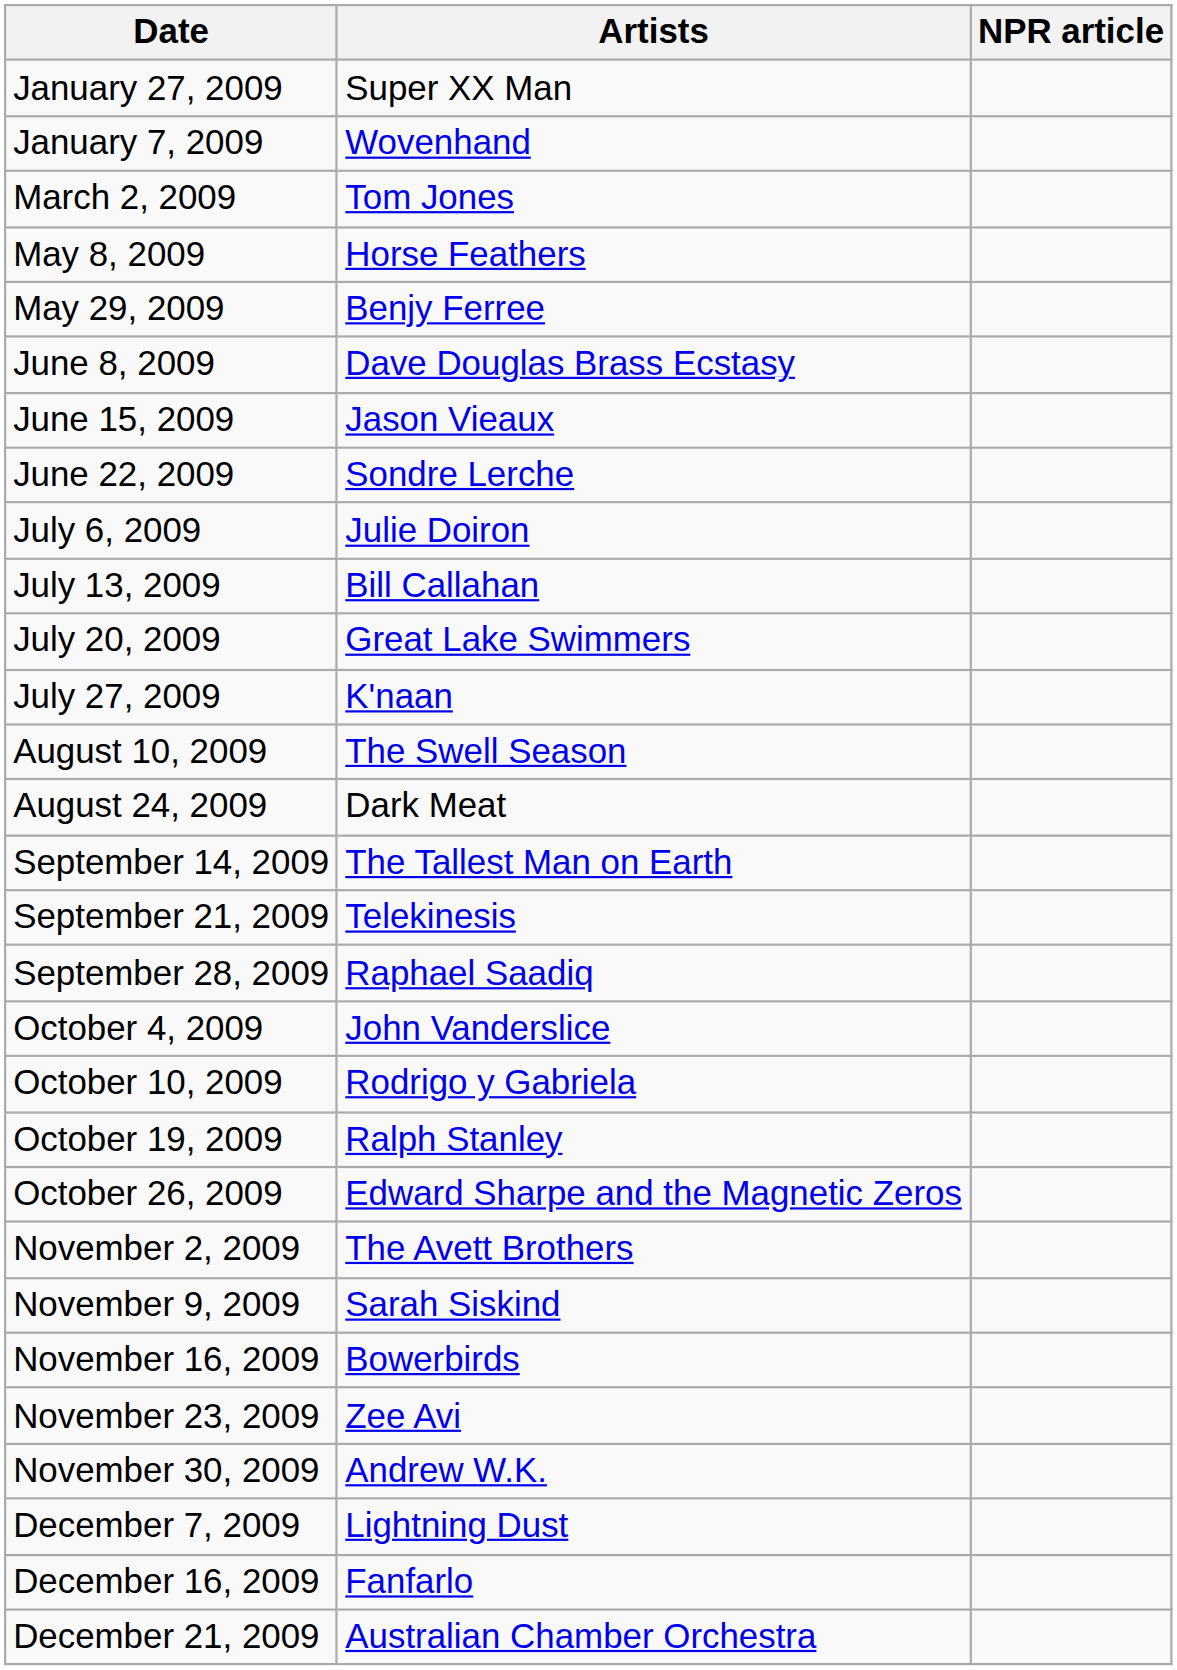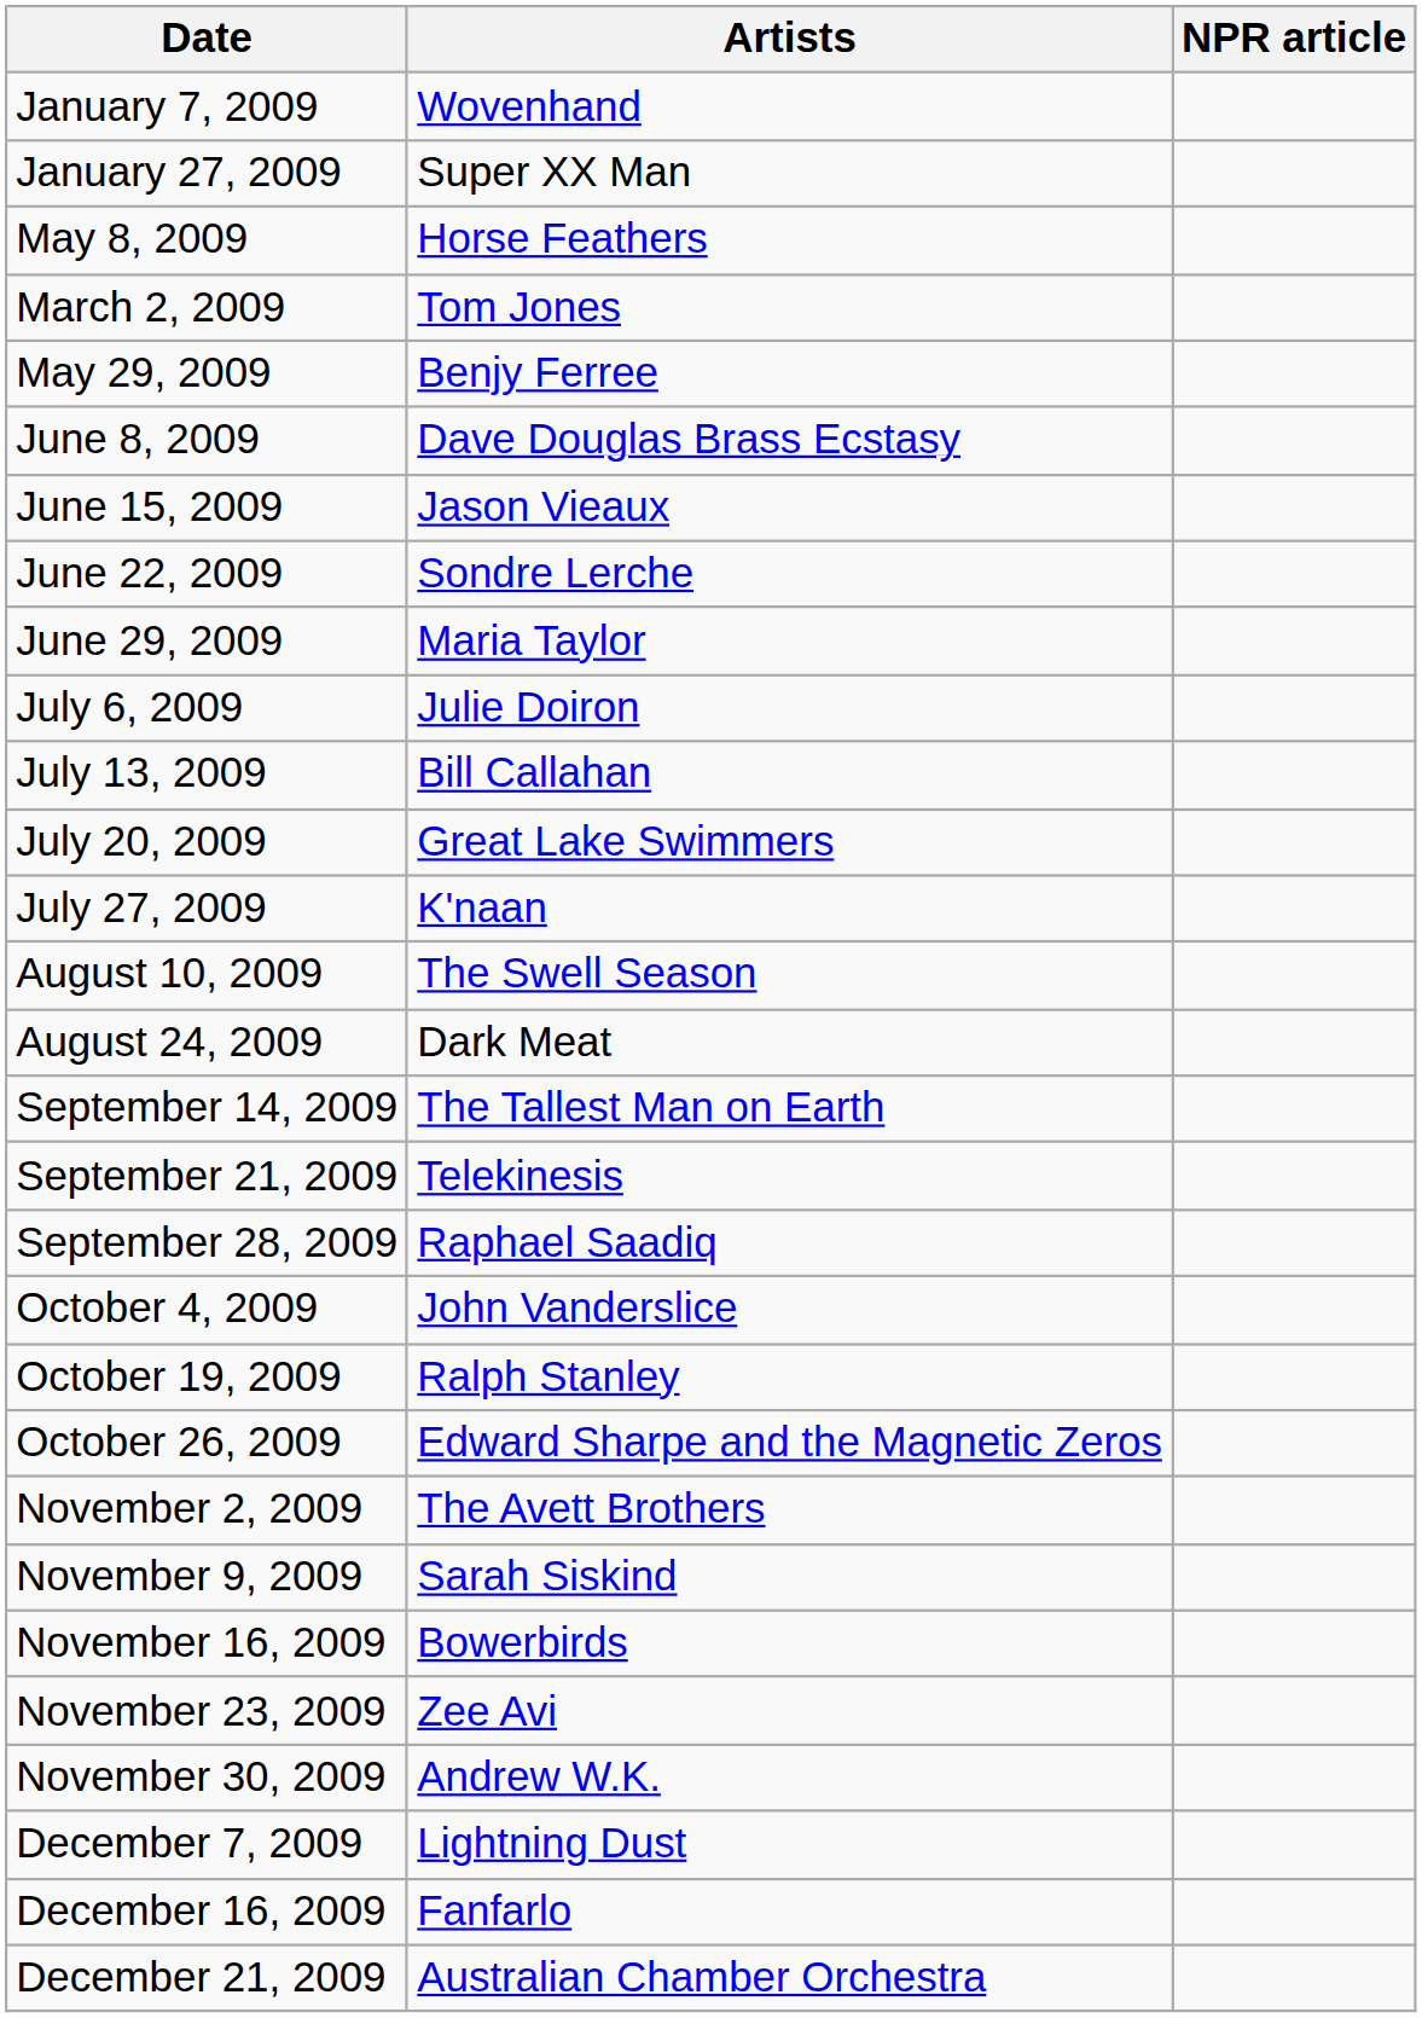rows swapped: January 7, 2009 <-> January 27, 2009
rows swapped: March 2, 2009 <-> May 8, 2009
+ row: June 29, 2009 | Maria Taylor
- row: October 10, 2009 | Rodrigo y Gabriela
